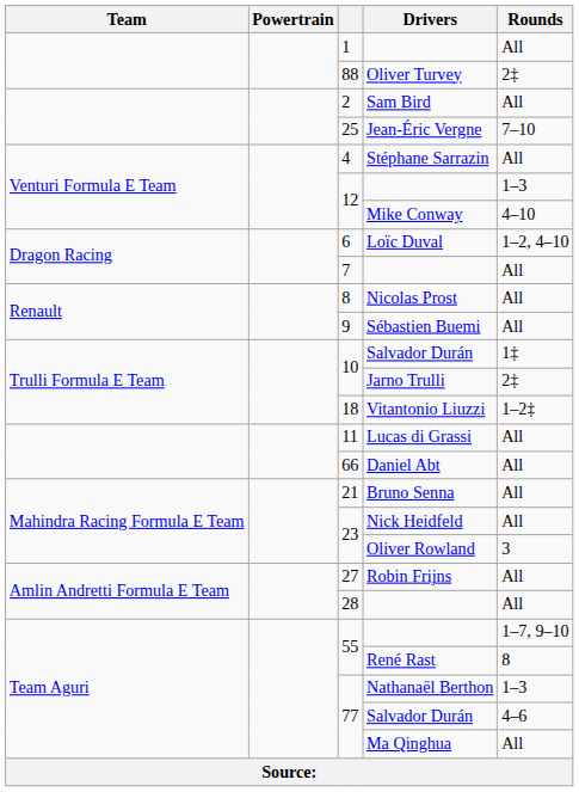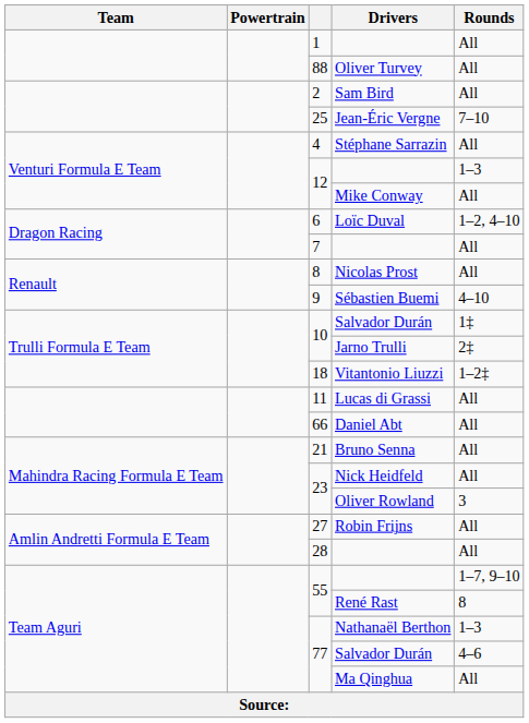Oliver Turvey | Rounds: 2‡ -> All
Mike Conway | Rounds: 4–10 -> All
Sébastien Buemi | Rounds: All -> 4–10
